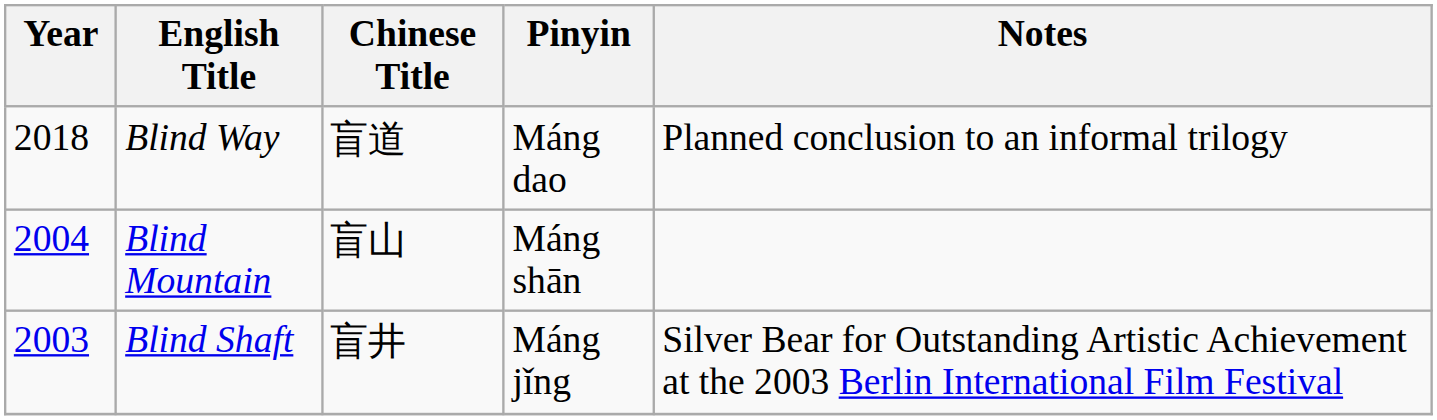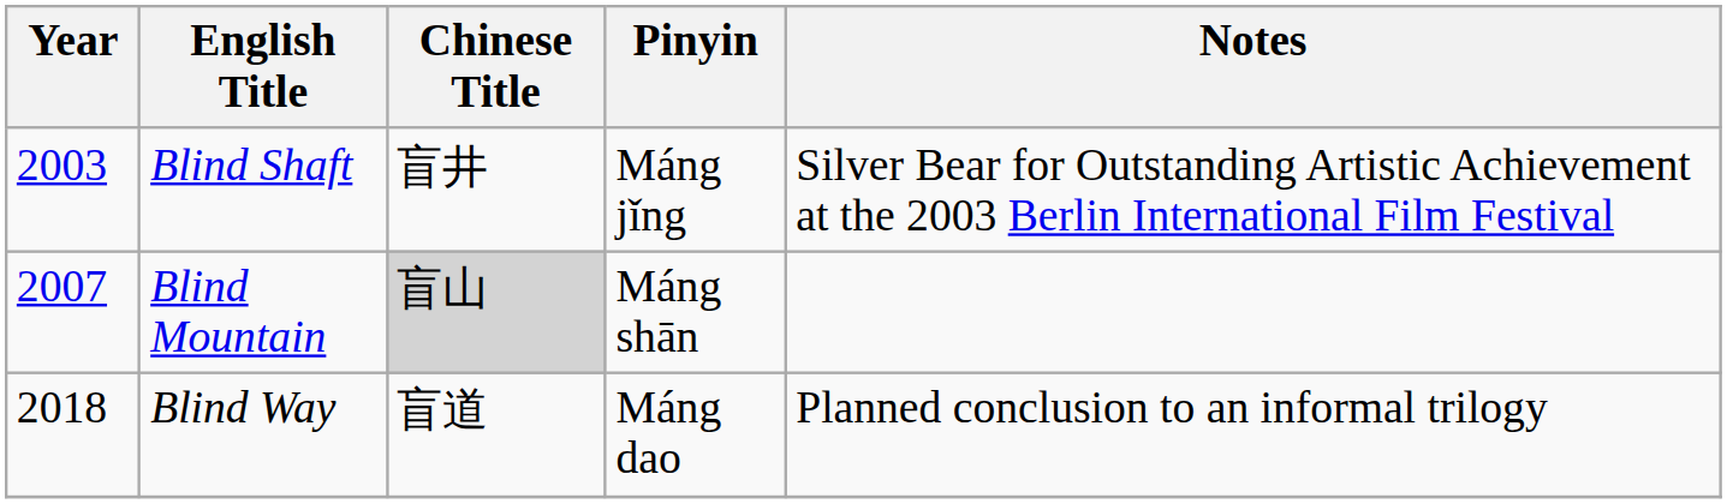rows swapped: Blind Shaft <-> Blind Way
Blind Mountain | Year: 2004 -> 2007
Blind Mountain | Chinese Title: no background -> lightgrey background
